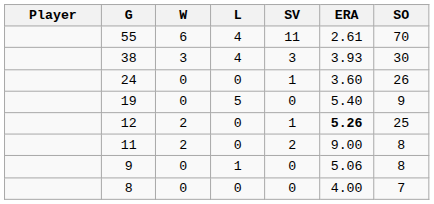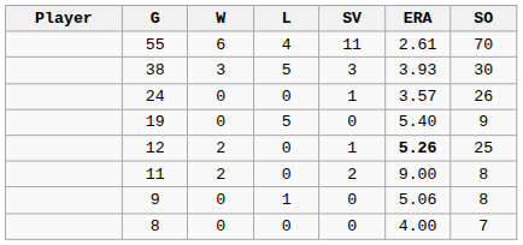38 | L: 4 -> 5
24 | ERA: 3.60 -> 3.57
